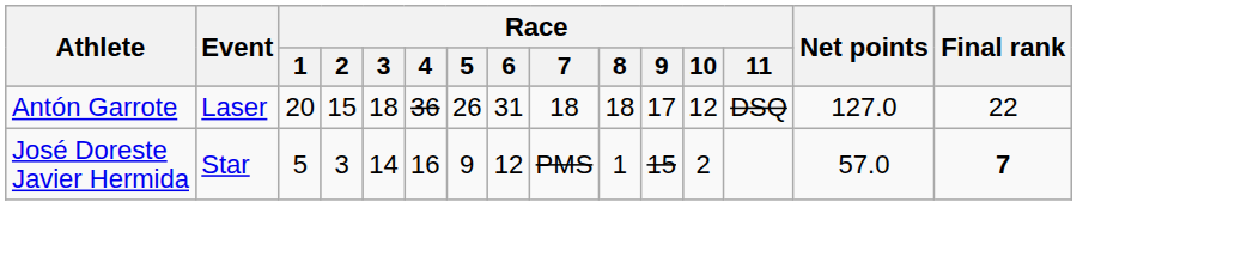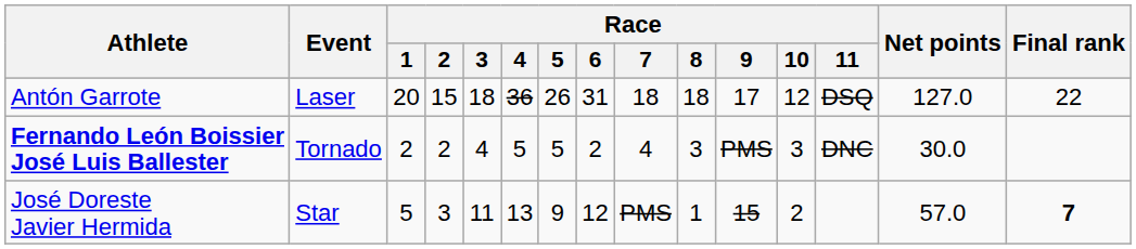+ row: Fernando León Boissier José Luis Ballester | Tornado | 2 | 2 | 4 | 5 | 5 | 2 | 4 | 3 | PMS | 3 | DNC | 30.0
José Doreste Javier Hermida | Race / 3: 14 -> 11
José Doreste Javier Hermida | Race / 4: 16 -> 13
